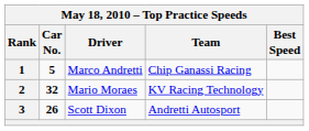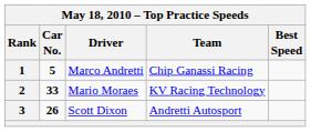2 | Car No.: 32 -> 33
